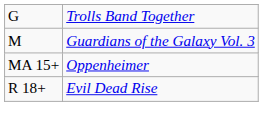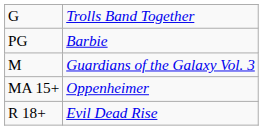+ row: PG | Barbie
